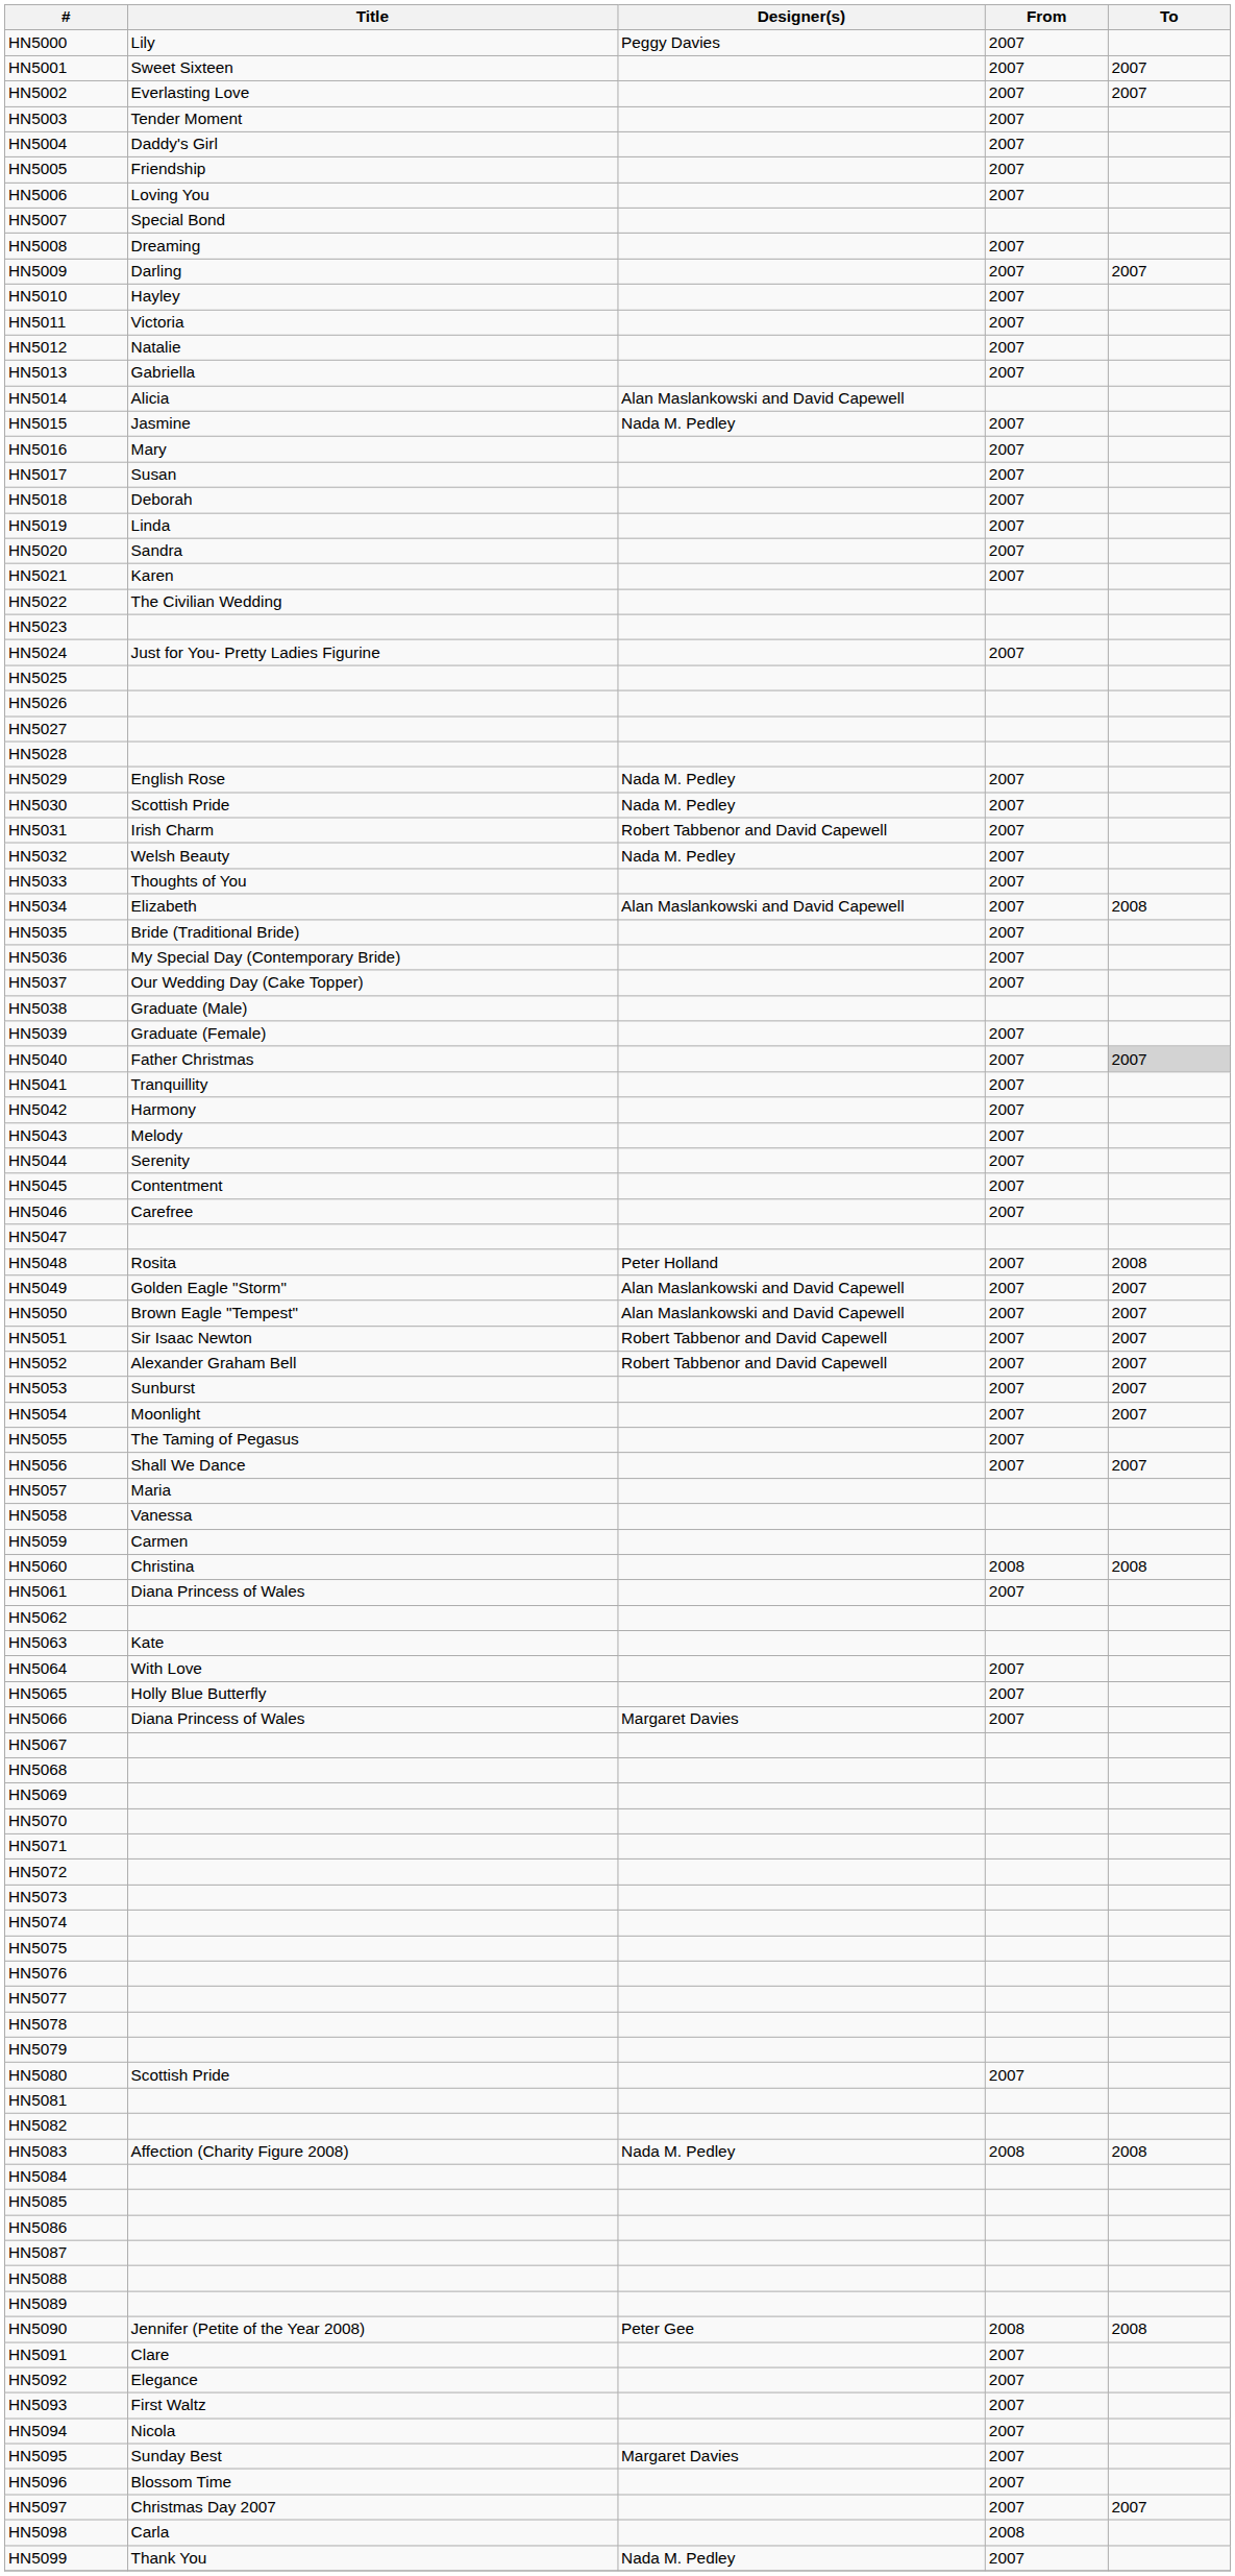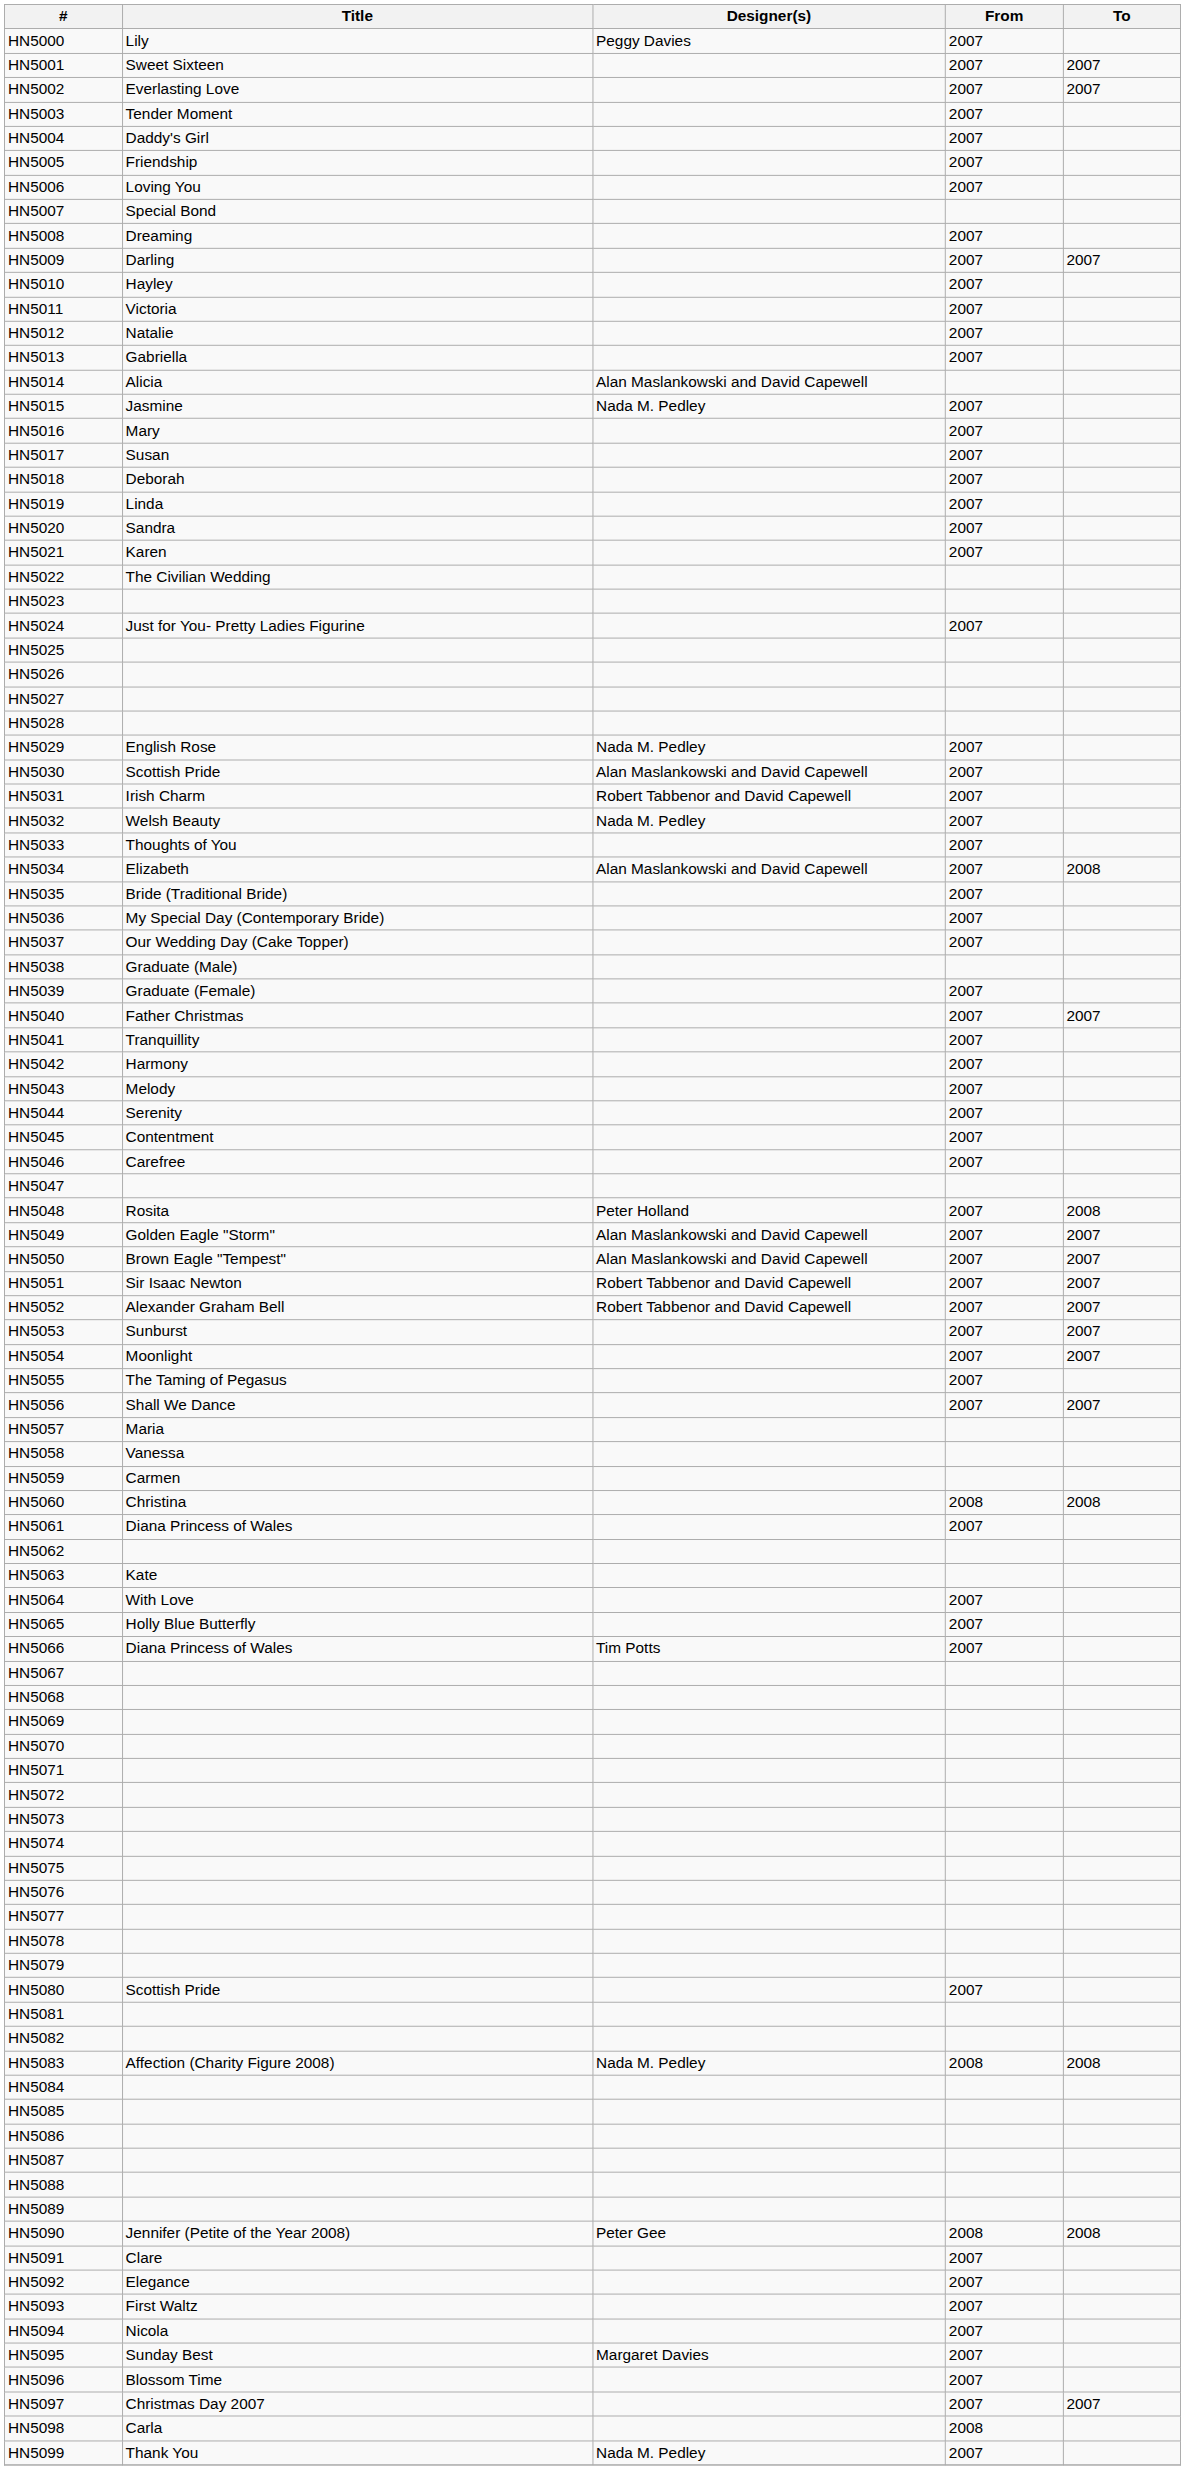HN5030 | Designer(s): Nada M. Pedley -> Alan Maslankowski and David Capewell
HN5040 | To: lightgrey background -> no background
HN5066 | Designer(s): Margaret Davies -> Tim Potts
